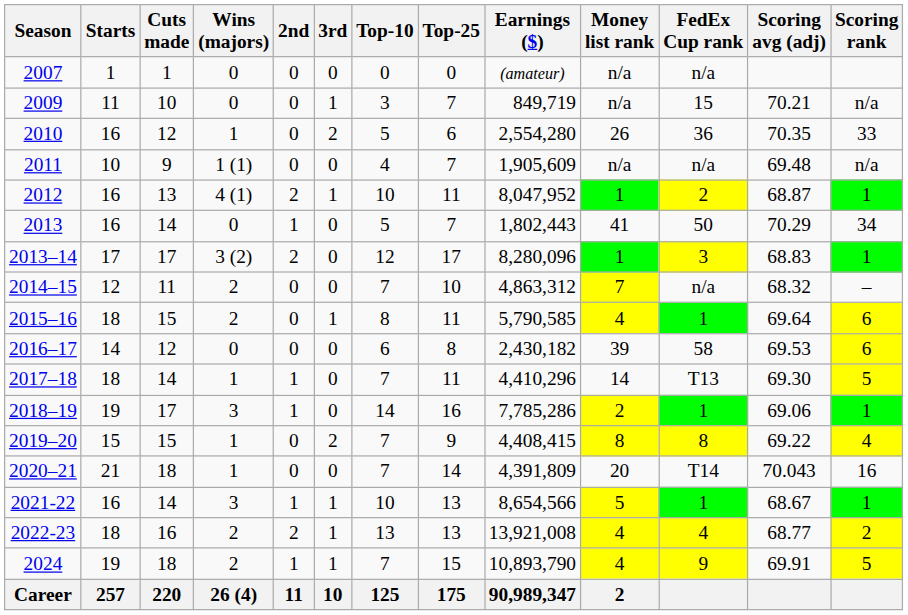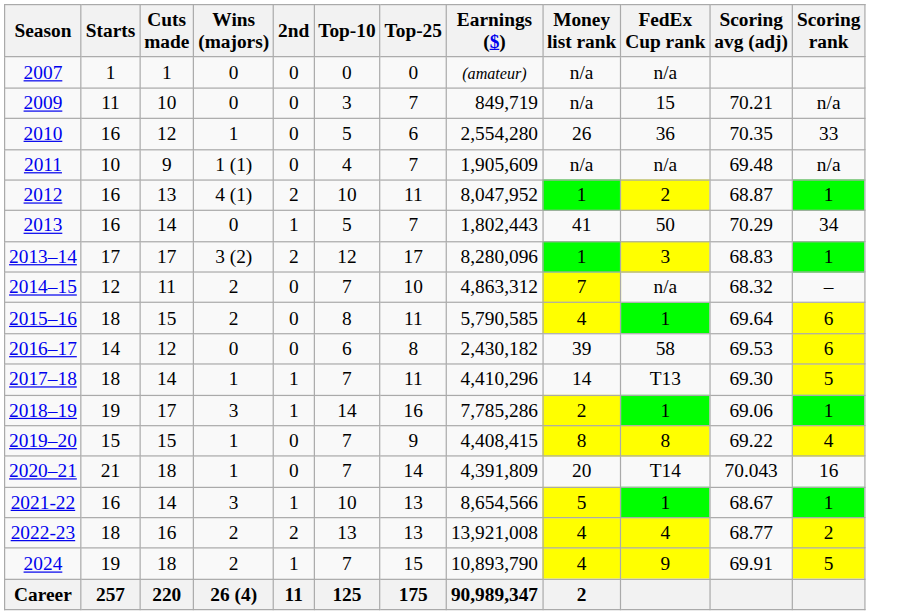- column: 3rd | 0 | 1 | 2 | 0 | 1 | 0 | 0 | 0 | 1 | 0 | 0 | 0 | 2 | 0 | 1 | 1 | 1 | 10
